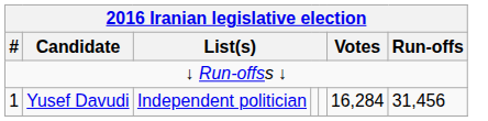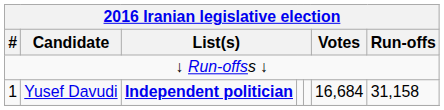1 | column 3: normal -> bold
1 | Votes: 16,284 -> 16,684
1 | Run-offs: 31,456 -> 31,158
